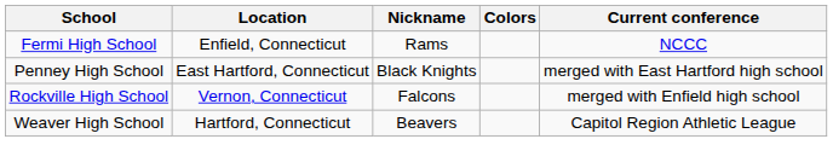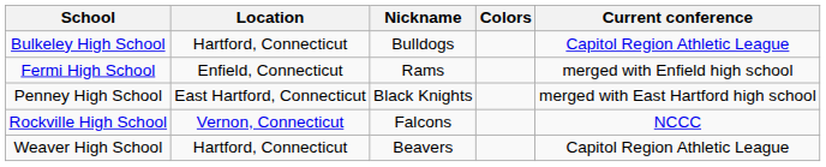+ row: Bulkeley High School | Hartford, Connecticut | Bulldogs | Capitol Region Athletic League
Fermi High School | Current conference: NCCC -> merged with Enfield high school
Rockville High School | Current conference: merged with Enfield high school -> NCCC
